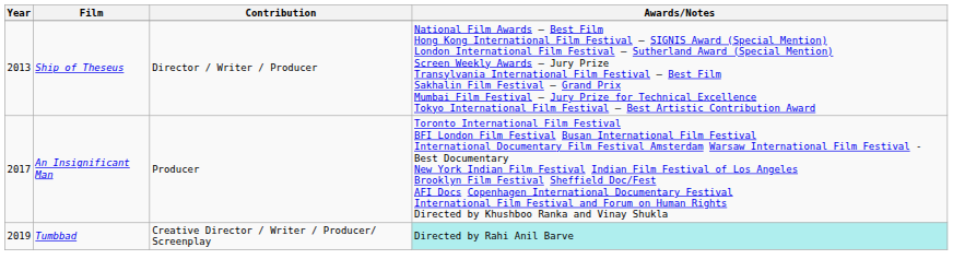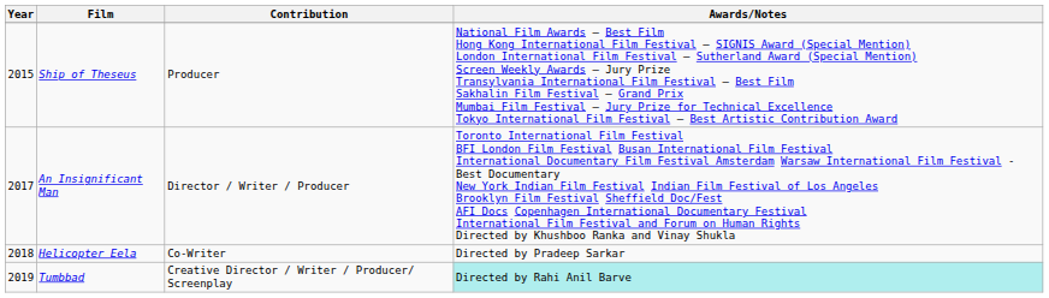Ship of Theseus | Year: 2013 -> 2015
Ship of Theseus | Contribution: Director / Writer / Producer -> Producer
An Insignificant Man | Contribution: Producer -> Director / Writer / Producer
+ row: 2018 | Helicopter Eela | Co-Writer | Directed by Pradeep Sarkar
